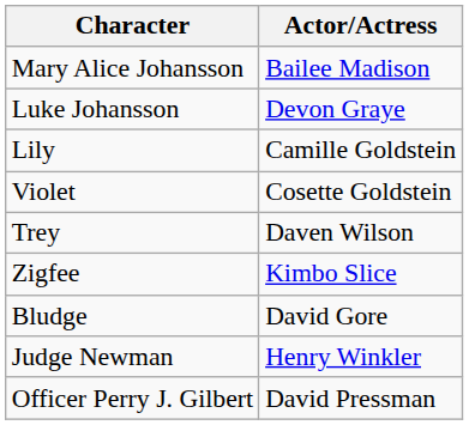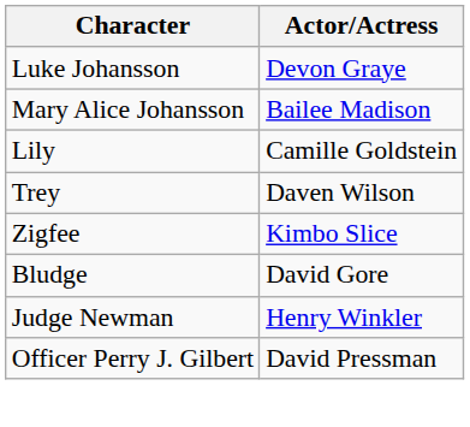rows swapped: Mary Alice Johansson <-> Luke Johansson
- row: Violet | Cosette Goldstein
